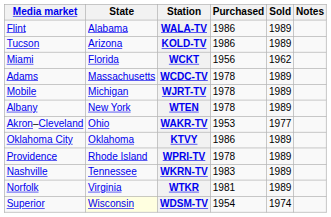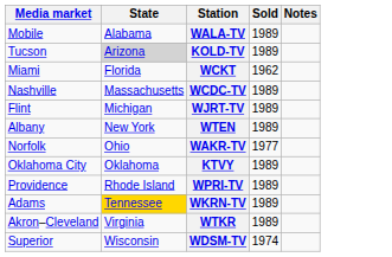- column: Purchased | 1986 | 1986 | 1956 | 1978 | 1978 | 1978 | 1953 | 1986 | 1978 | 1983 | 1981 | 1954
WALA-TV | Media market: Flint -> Mobile
KOLD-TV | State: no background -> lightgrey background
WCDC-TV | Media market: Adams -> Nashville
WJRT-TV | Media market: Mobile -> Flint
WAKR-TV | Media market: Akron–Cleveland -> Norfolk
WKRN-TV | Media market: Nashville -> Adams
WKRN-TV | State: no background -> gold background
WTKR | Media market: Norfolk -> Akron–Cleveland
WDSM-TV | State: lightyellow background -> no background
